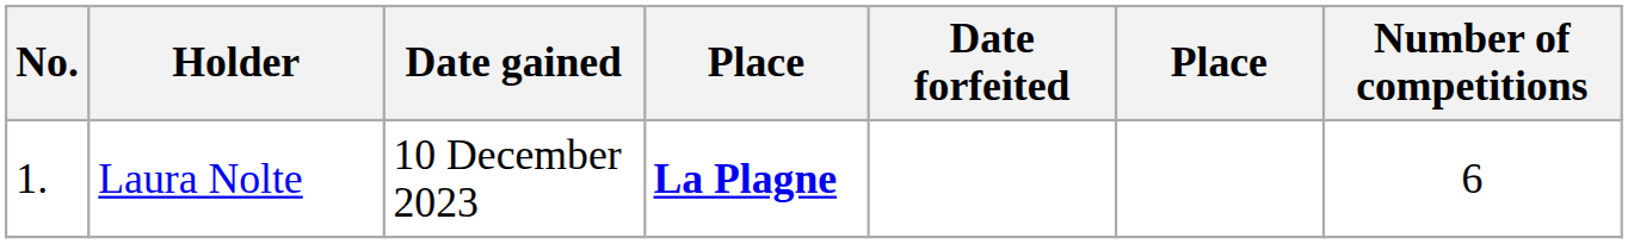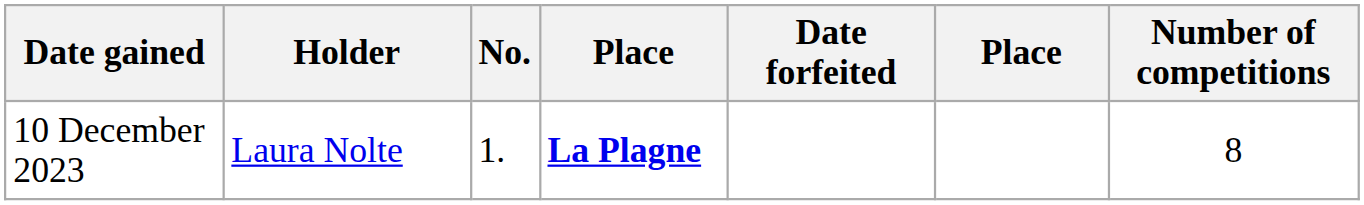columns swapped: No. <-> Date gained
Laura Nolte | Number of competitions: 6 -> 8
